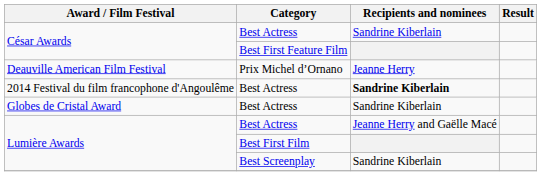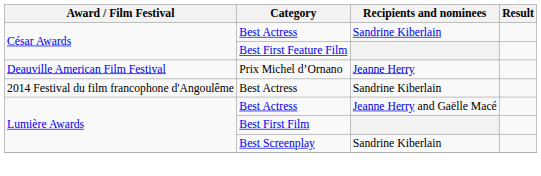2014 Festival du film francophone d'Angoulême | Recipients and nominees: bold -> normal
- row: Globes de Cristal Award | Best Actress | Sandrine Kiberlain
